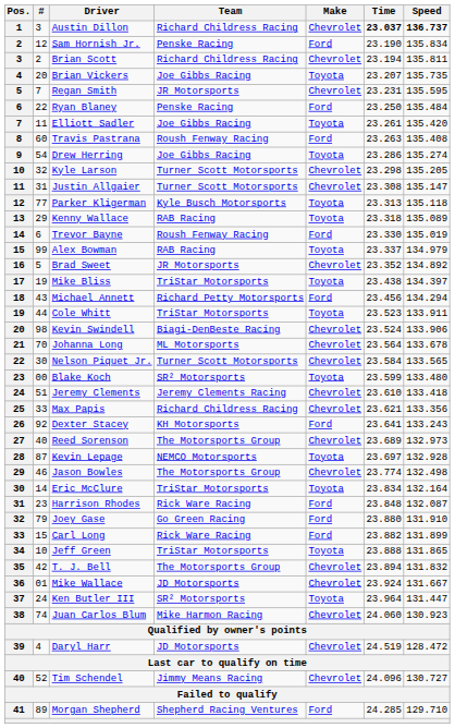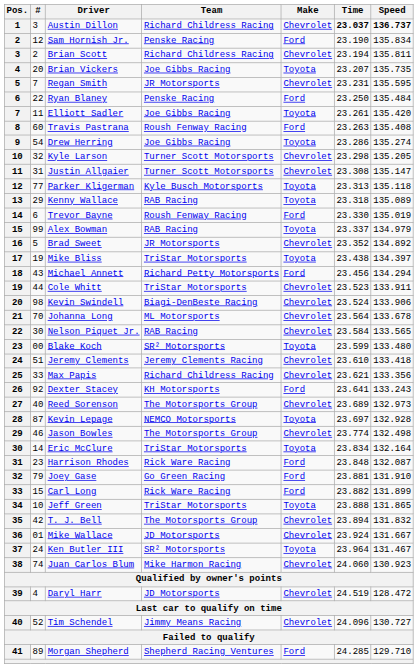Cole Whitt | Make: Toyota -> Chevrolet
Nelson Piquet Jr. | Team: Turner Scott Motorsports -> RAB Racing
Joey Gase | Time: 23.880 -> 23.881
Ken Butler III | Speed: 131.447 -> 131.467
